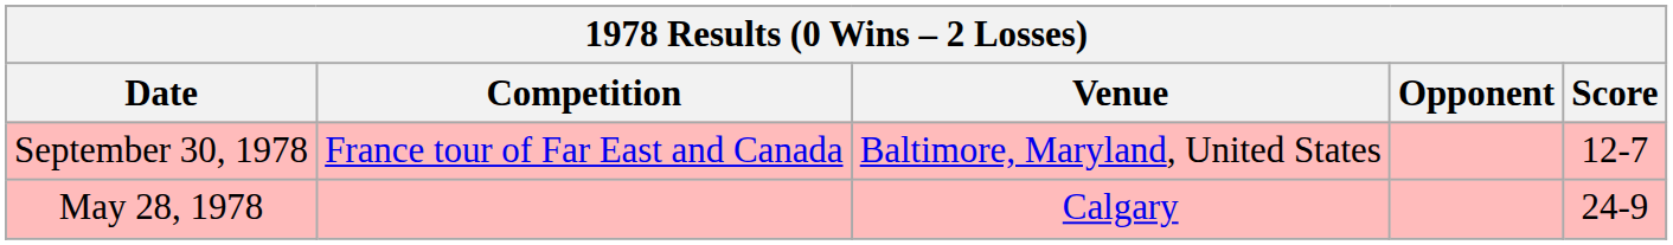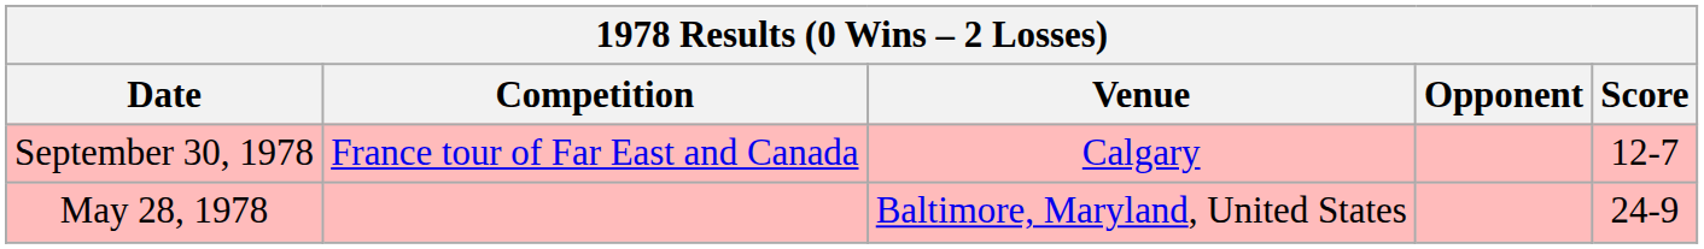September 30, 1978 | Venue: Baltimore, Maryland, United States -> Calgary
May 28, 1978 | Venue: Calgary -> Baltimore, Maryland, United States
